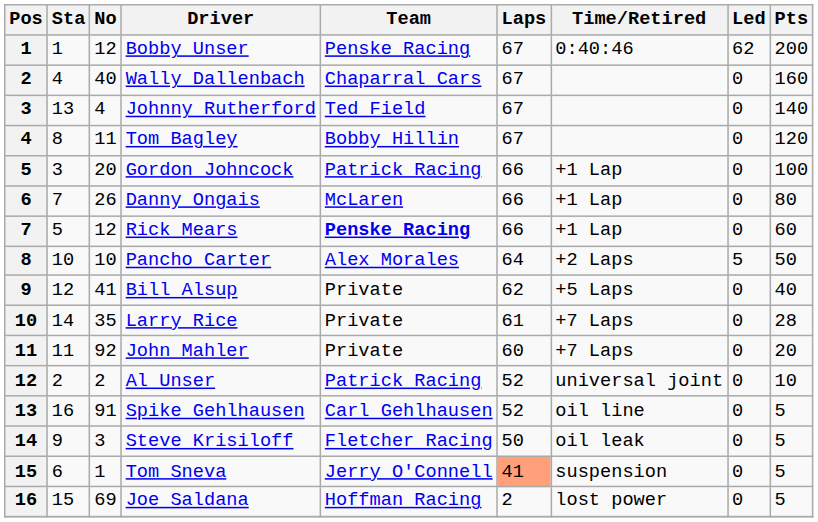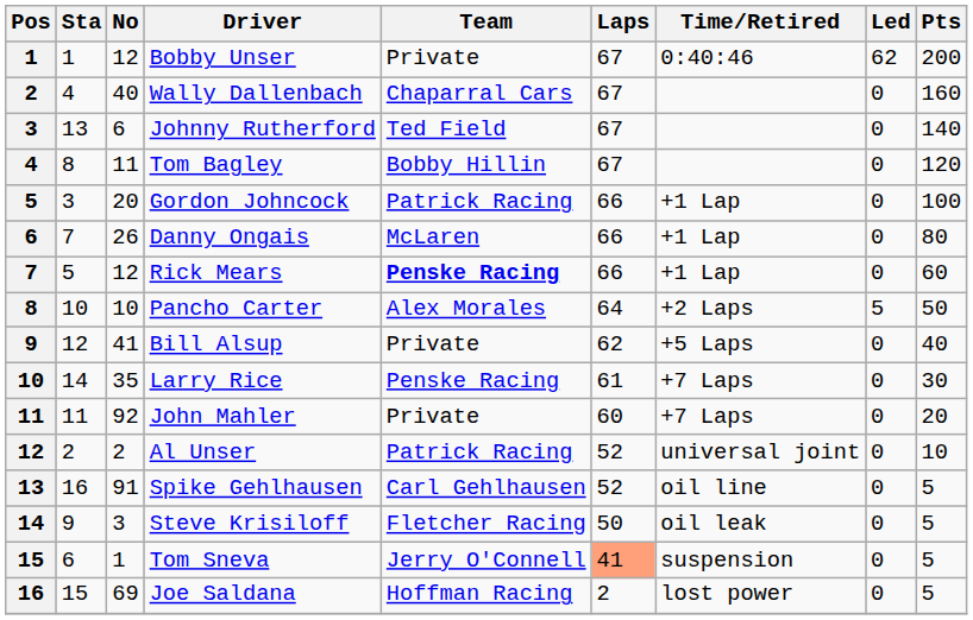Bobby Unser | Team: Penske Racing -> Private
Johnny Rutherford | No: 4 -> 6
Larry Rice | Team: Private -> Penske Racing
Larry Rice | Pts: 28 -> 30
